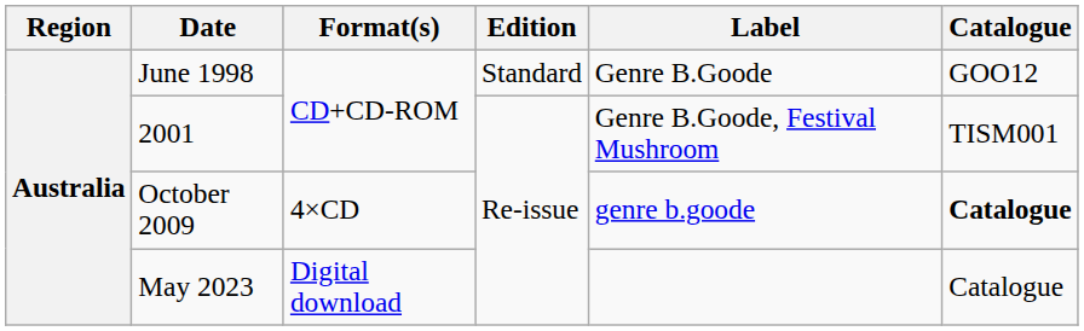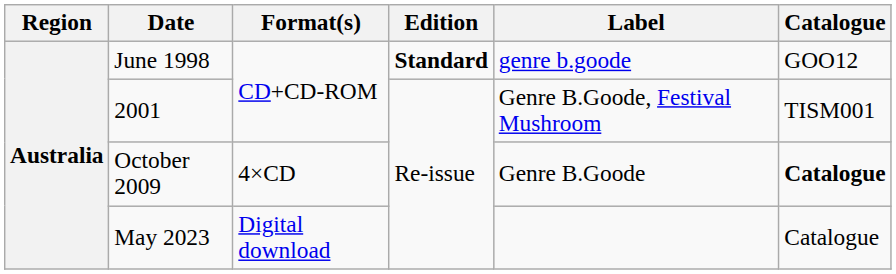June 1998 | Edition: normal -> bold
June 1998 | Label: Genre B.Goode -> genre b.goode
October 2009 | Label: genre b.goode -> Genre B.Goode
